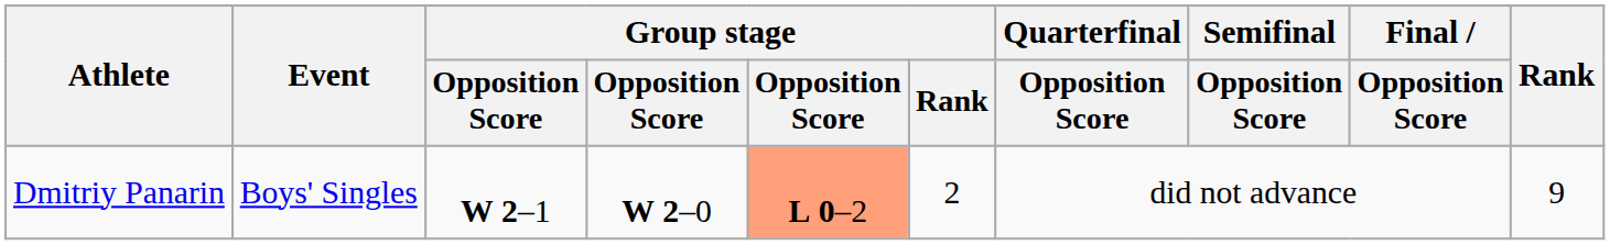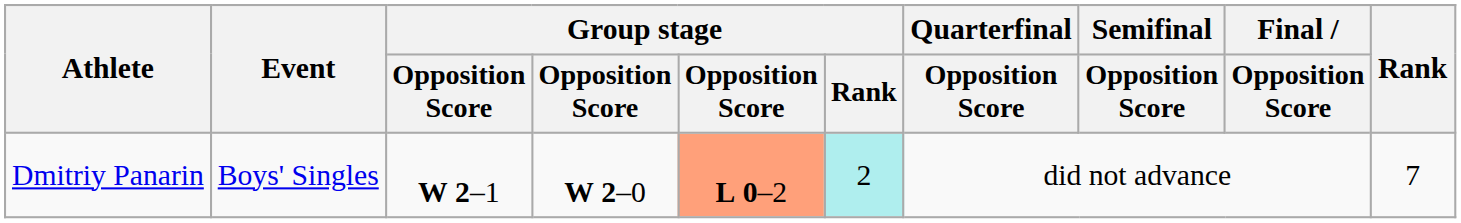Dmitriy Panarin | Group stage / Rank: no background -> paleturquoise background
Dmitriy Panarin | Rank: 9 -> 7
